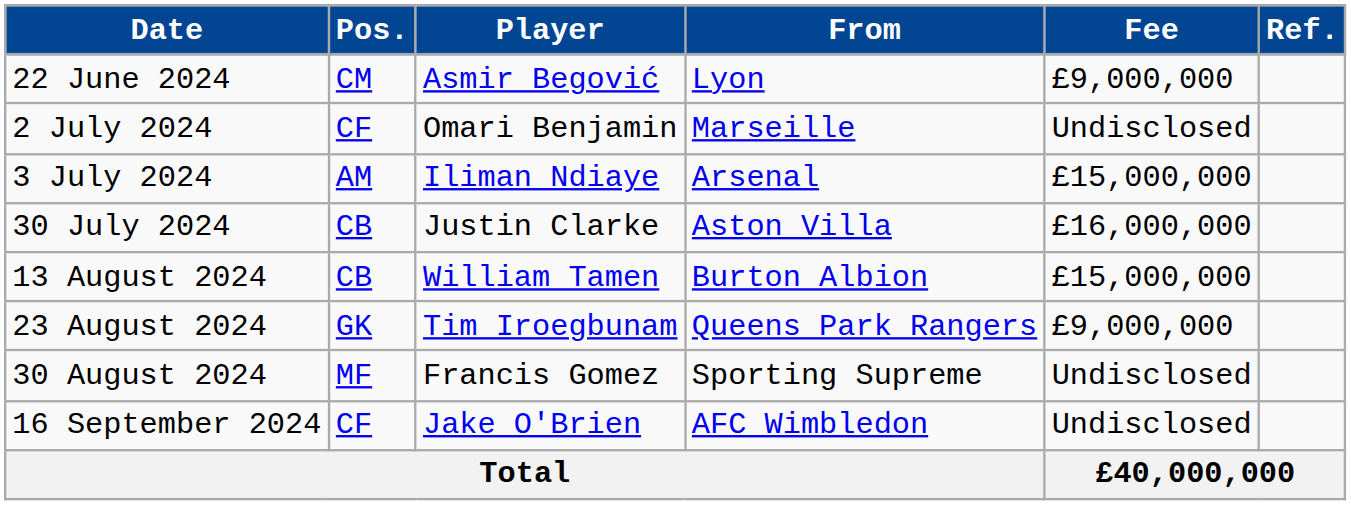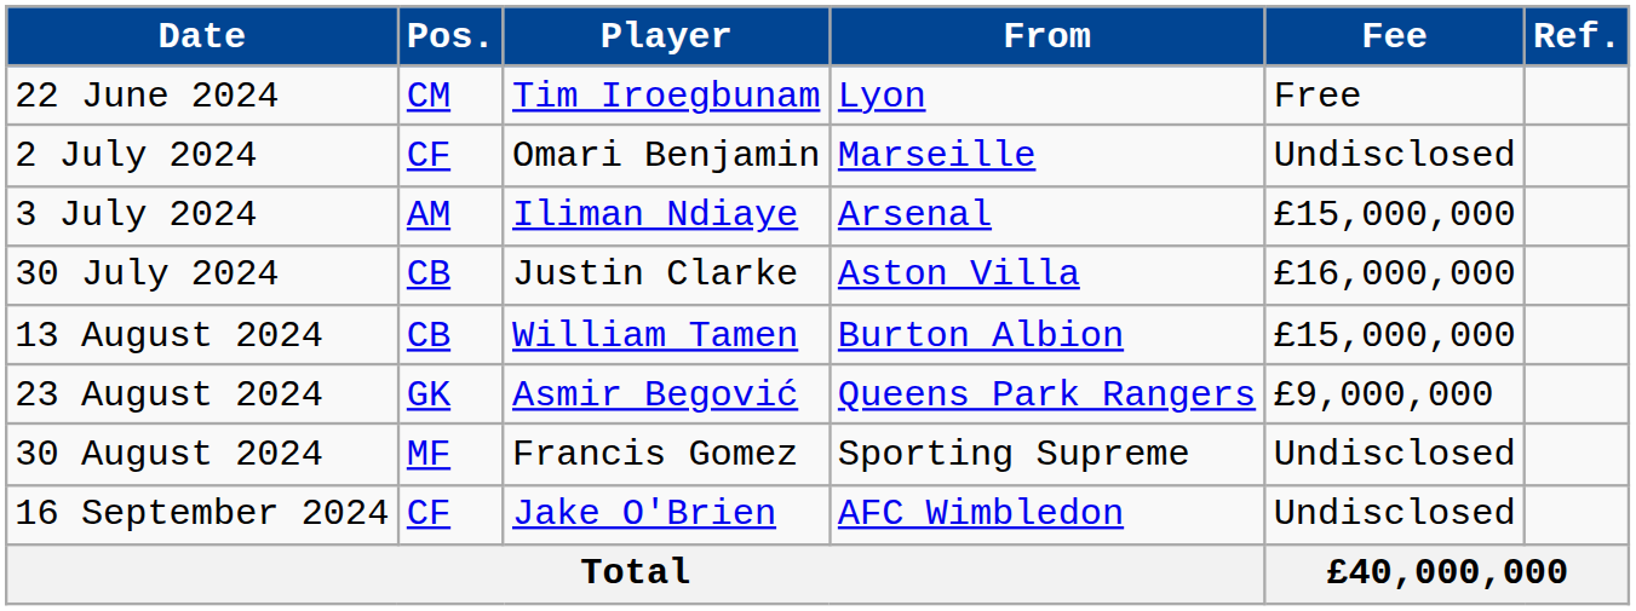22 June 2024 | Player: Asmir Begović -> Tim Iroegbunam
22 June 2024 | Fee: £9,000,000 -> Free
23 August 2024 | Player: Tim Iroegbunam -> Asmir Begović
